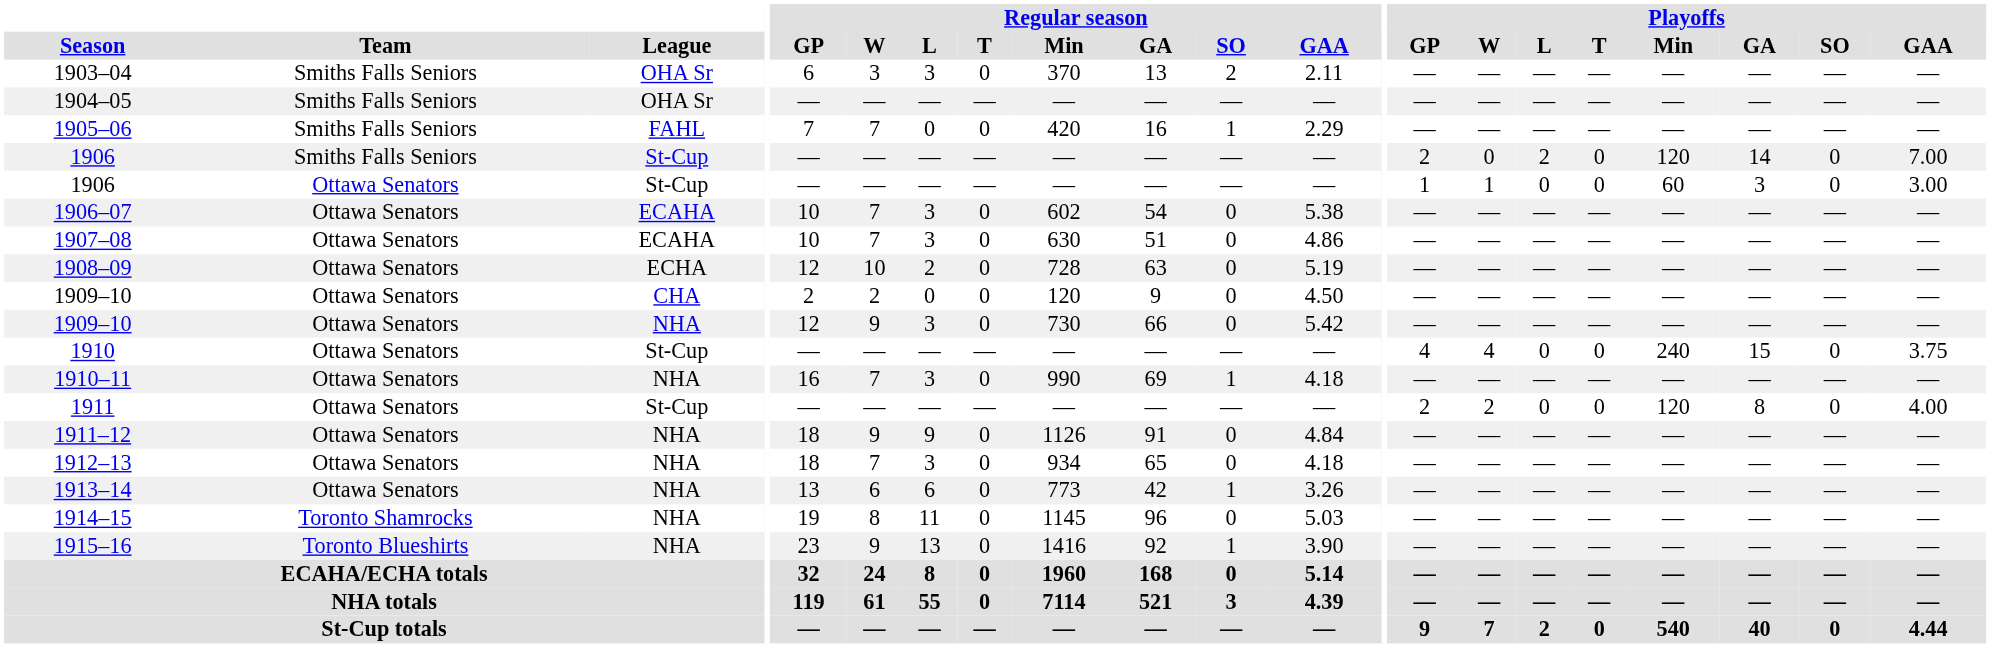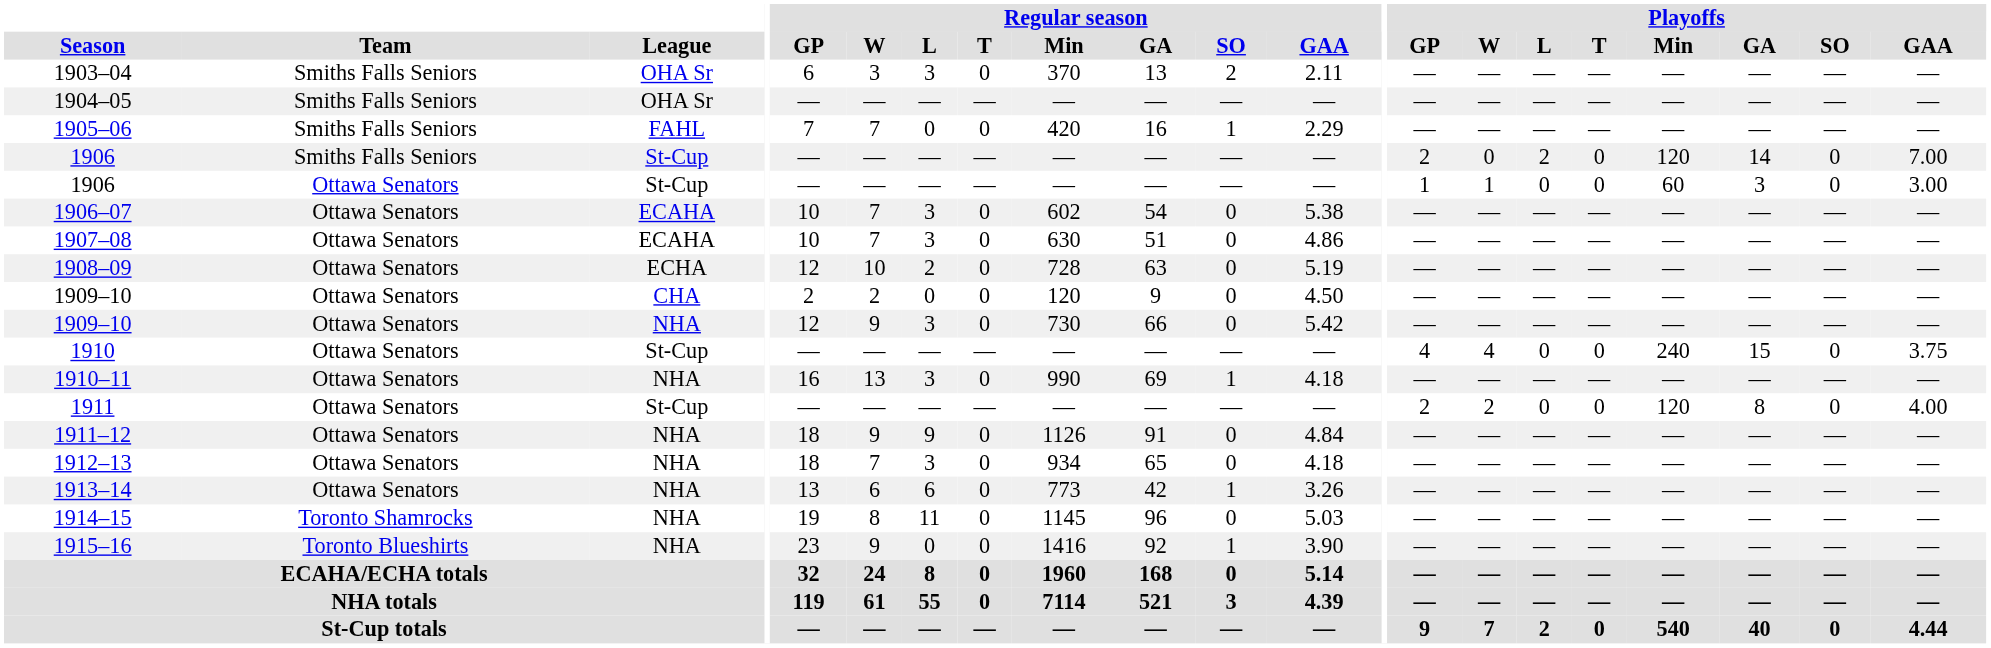1910–11 | Regular season / W: 7 -> 13
1915–16 | Regular season / L: 13 -> 0
